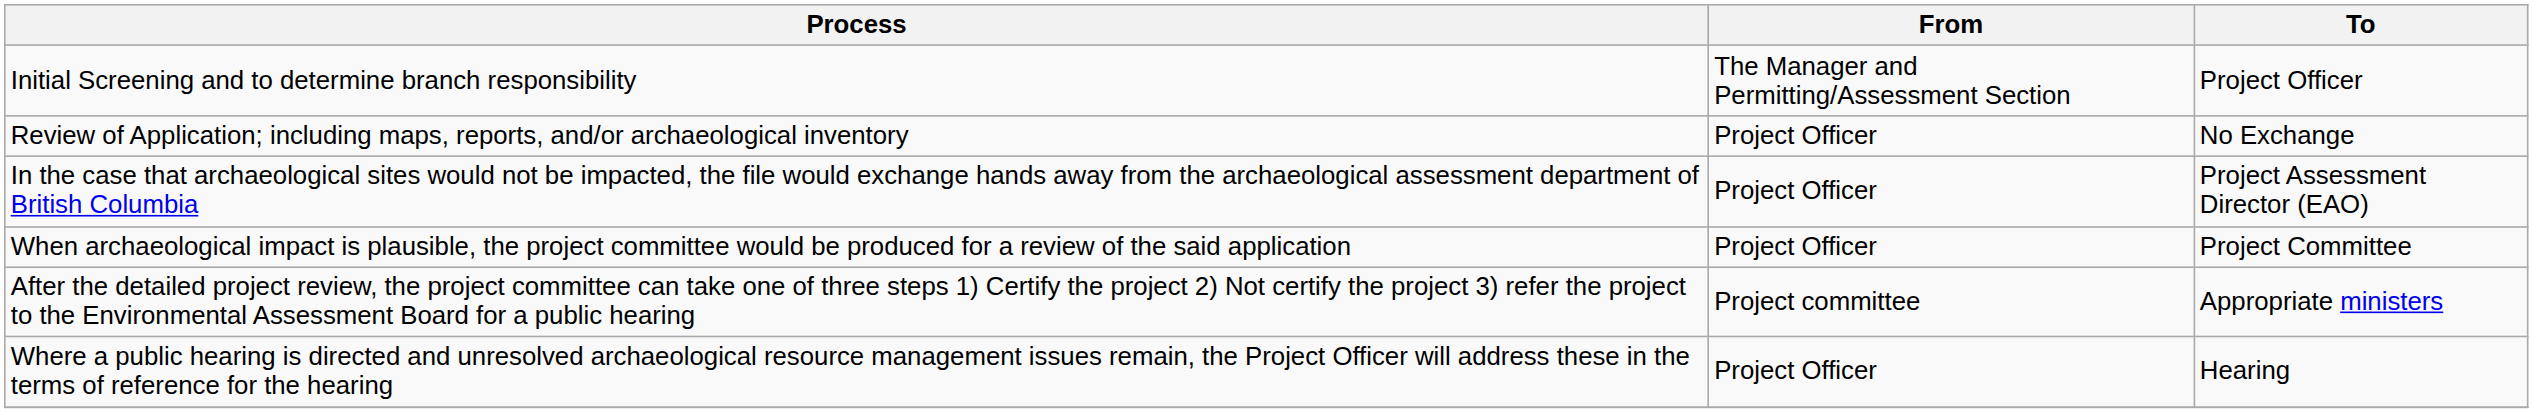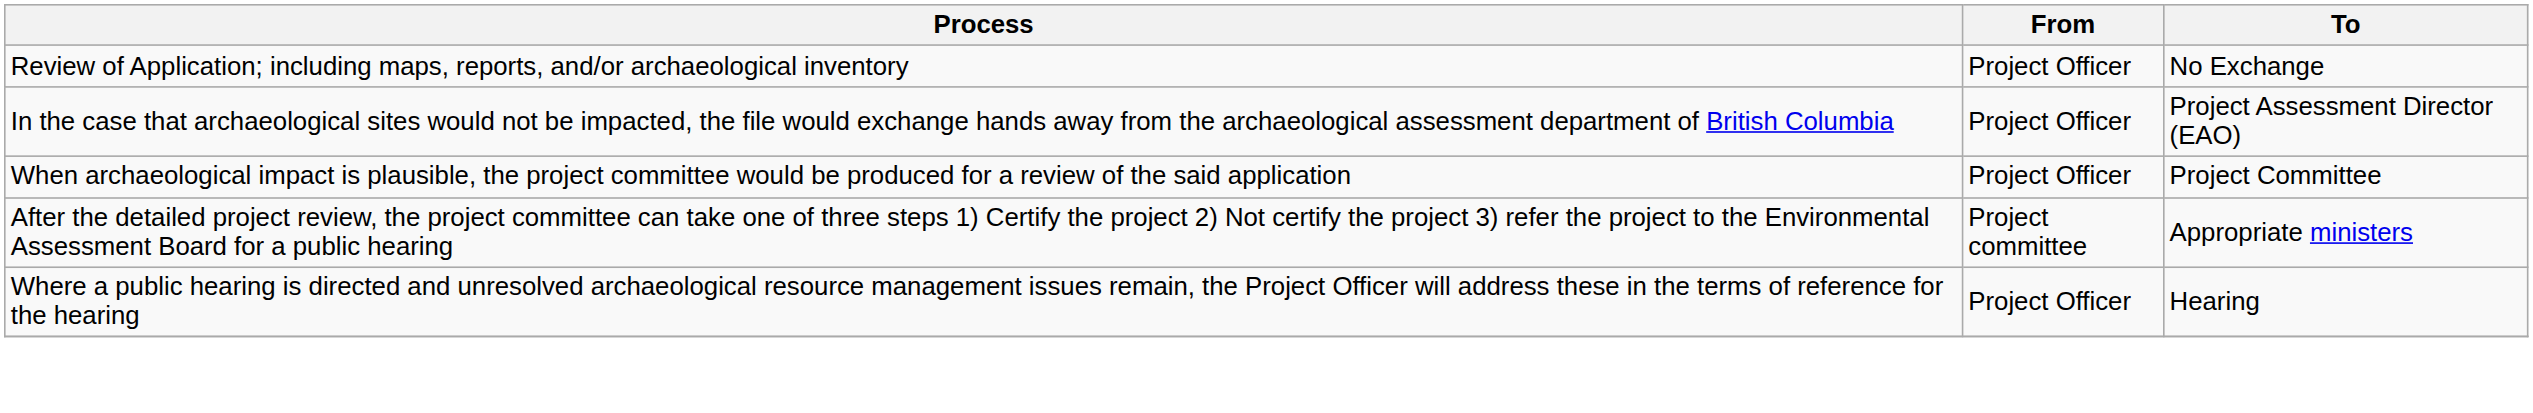- row: Initial Screening and to determine branch responsibility | The Manager and Permitting/Assessment Section | Project Officer
